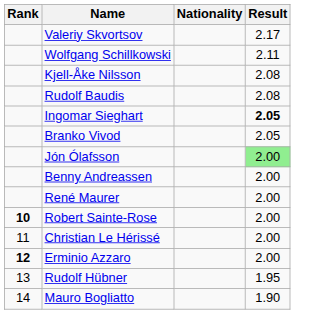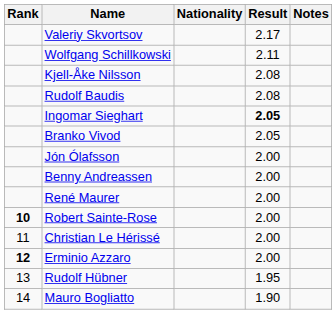+ column: Notes
Jón Ólafsson | Result: lightgreen background -> no background
